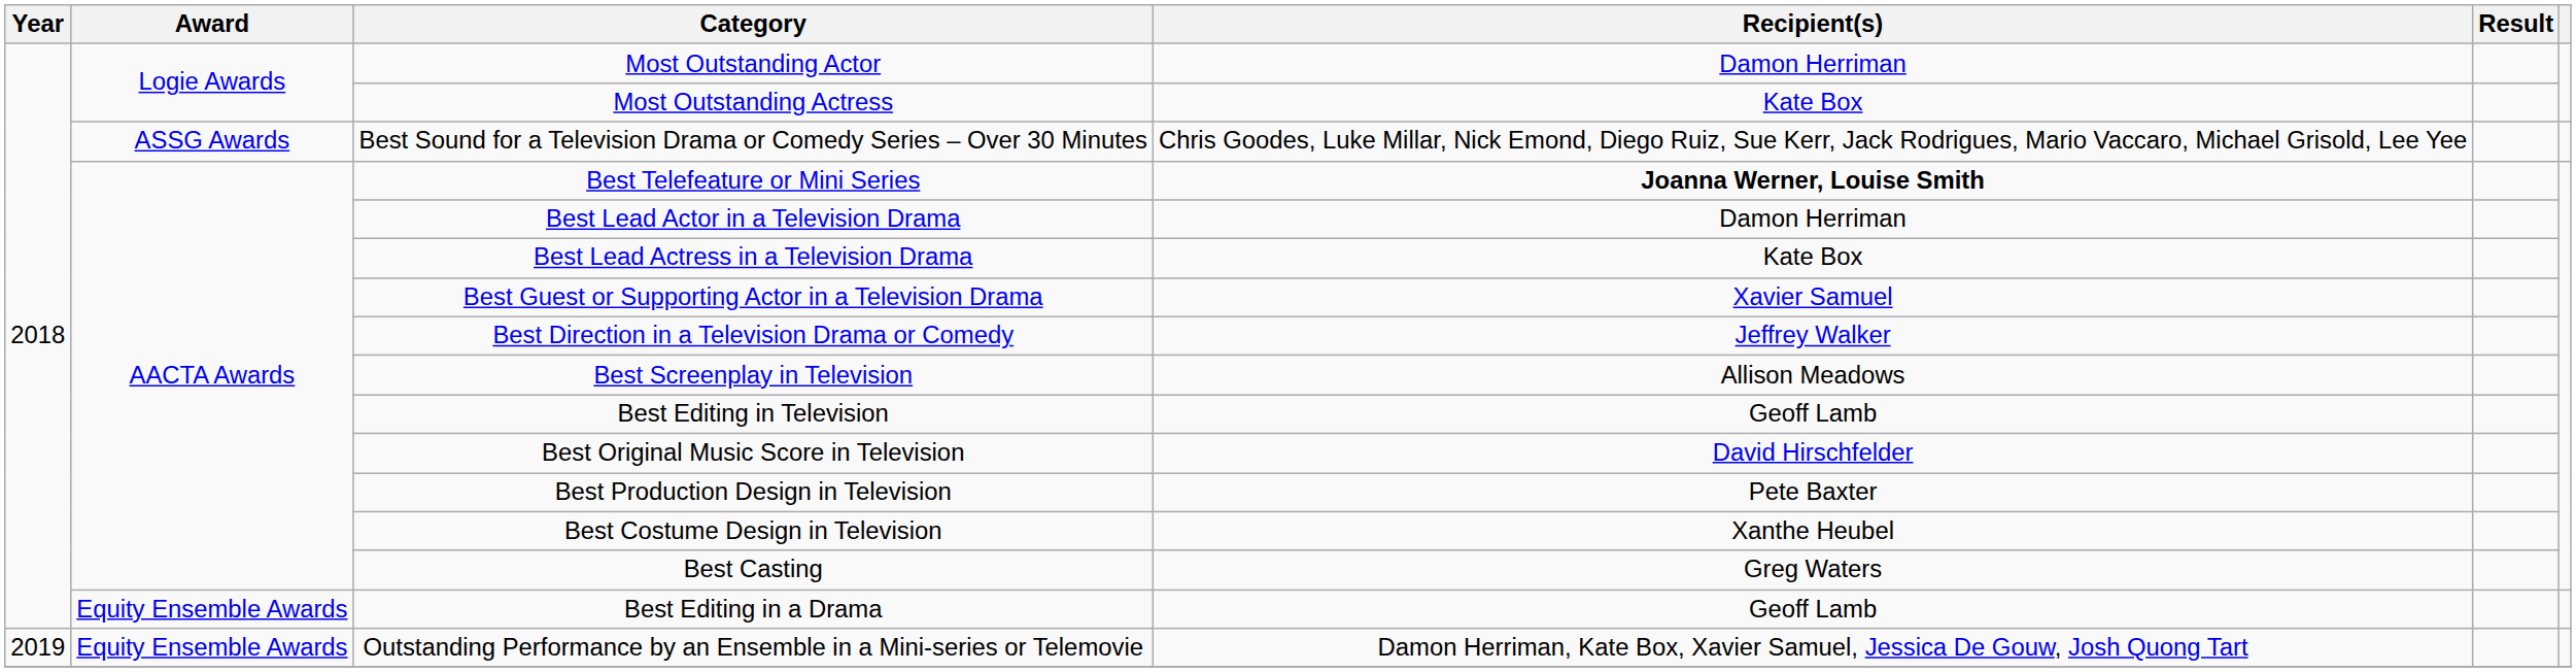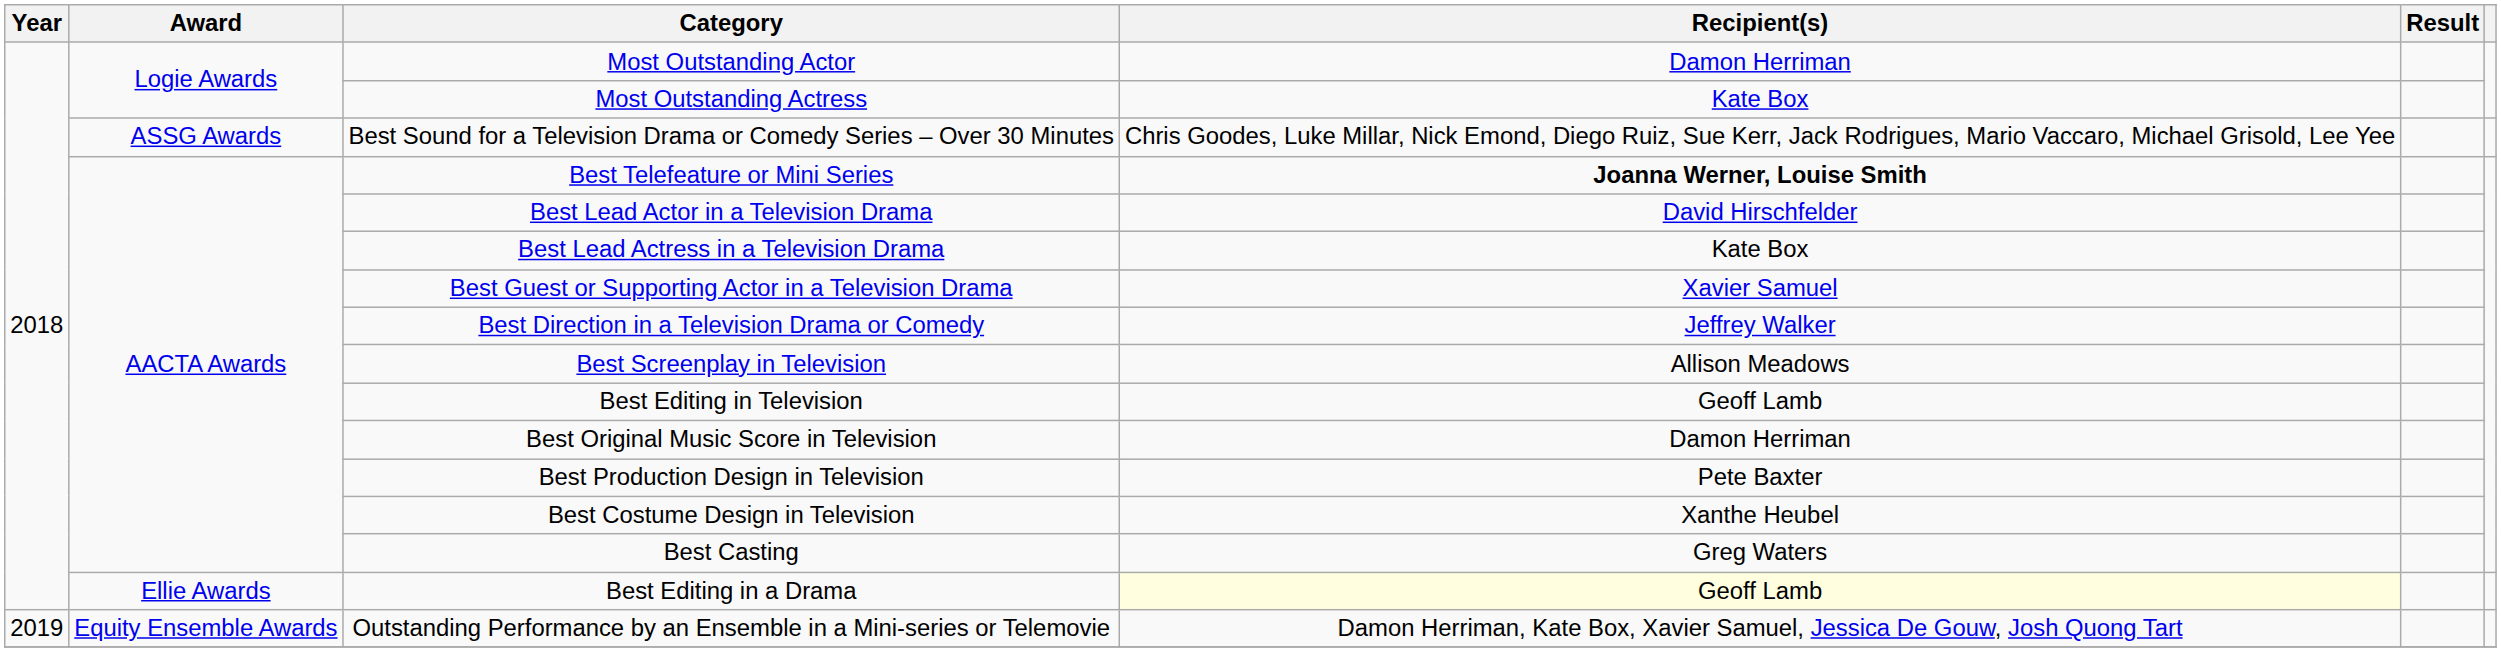Best Lead Actor in a Television Drama | Recipient(s): Damon Herriman -> David Hirschfelder
Best Original Music Score in Television | Recipient(s): David Hirschfelder -> Damon Herriman
Best Editing in a Drama | Award: Equity Ensemble Awards -> Ellie Awards
Best Editing in a Drama | Recipient(s): no background -> lightyellow background
